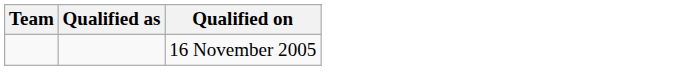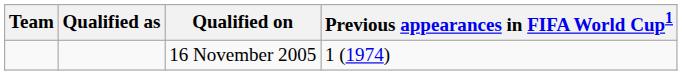+ column: Previous appearances in FIFA World Cup1 | 1 (1974)
